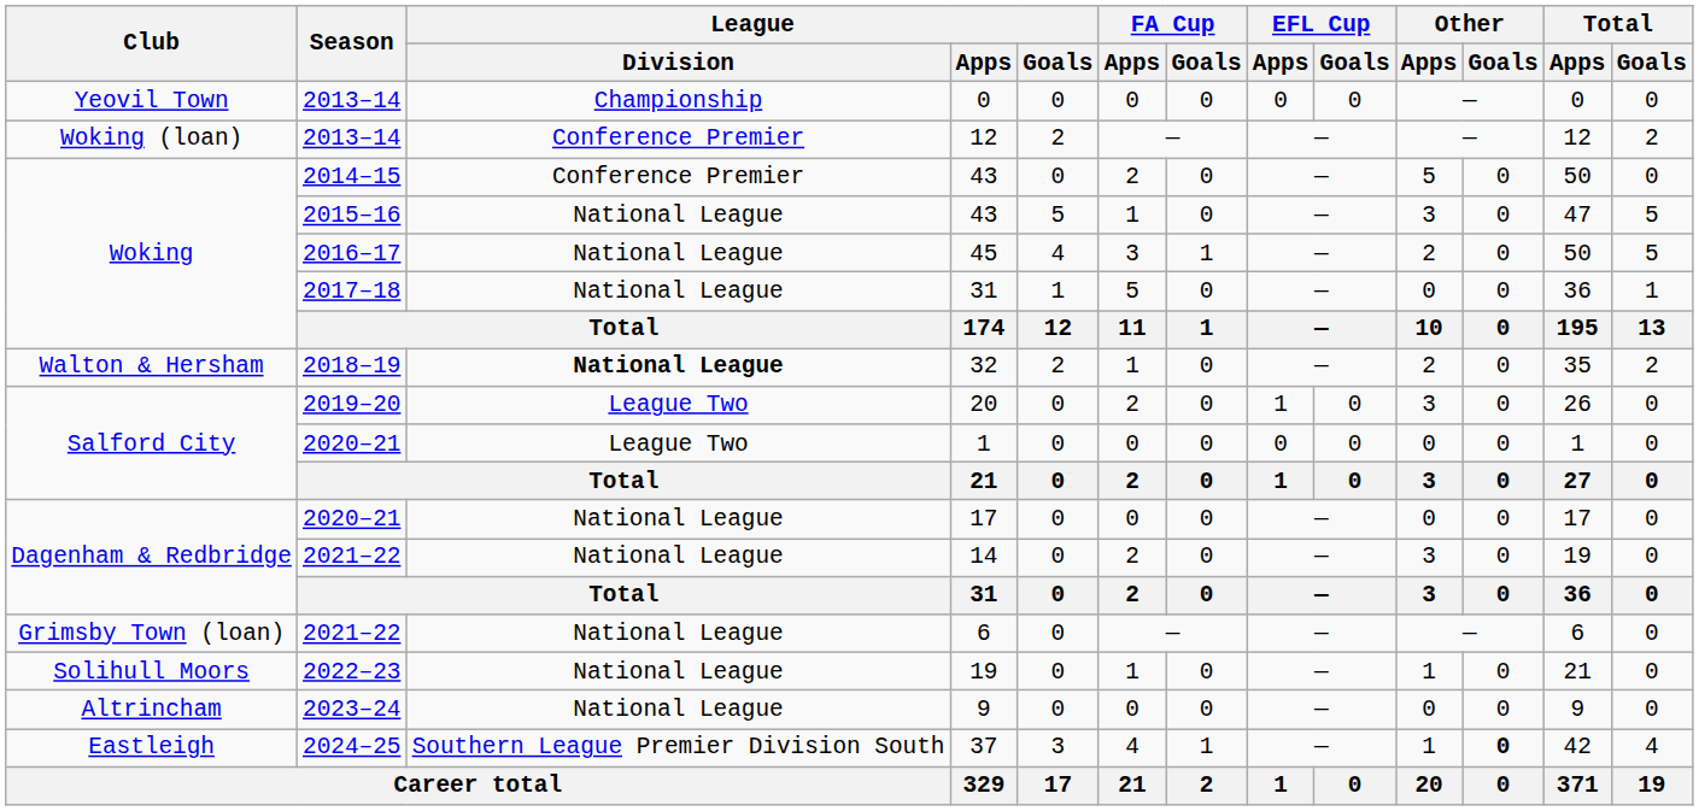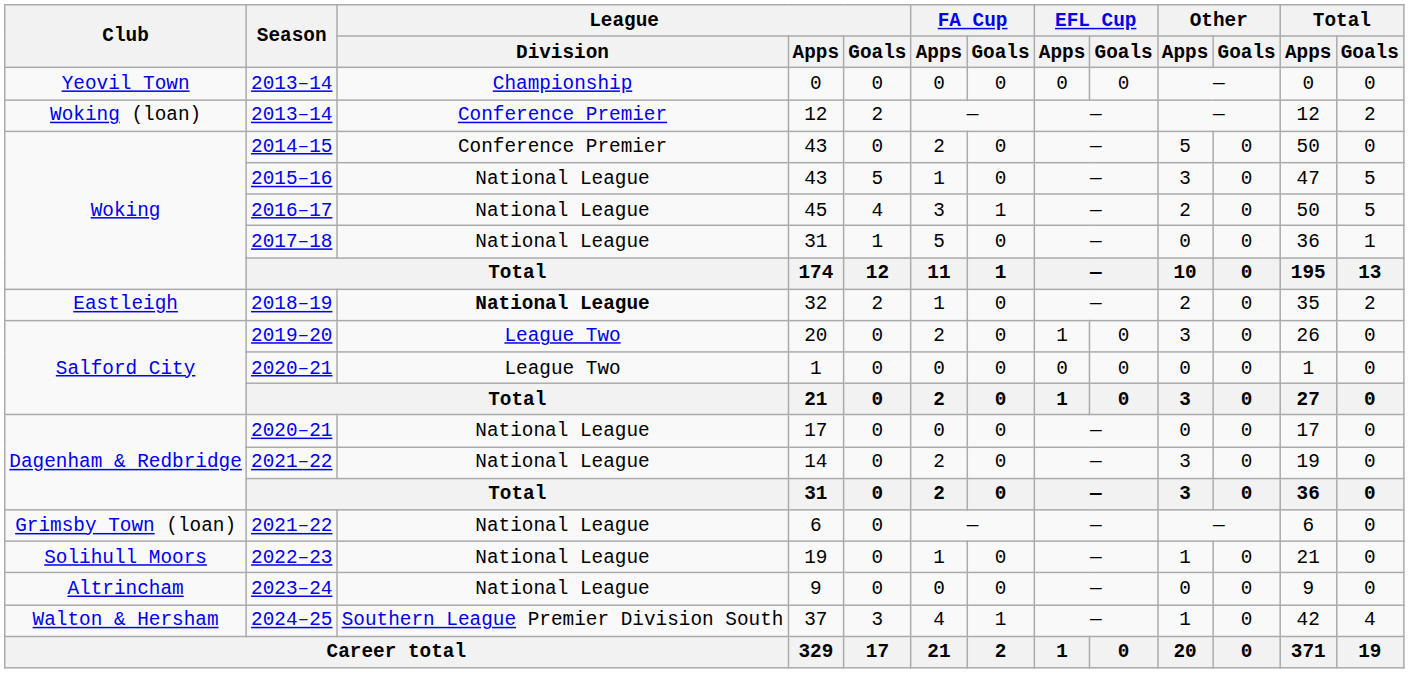32 | Club: Walton & Hersham -> Eastleigh
37 | Club: Eastleigh -> Walton & Hersham
37 | Other / Goals: bold -> normal
